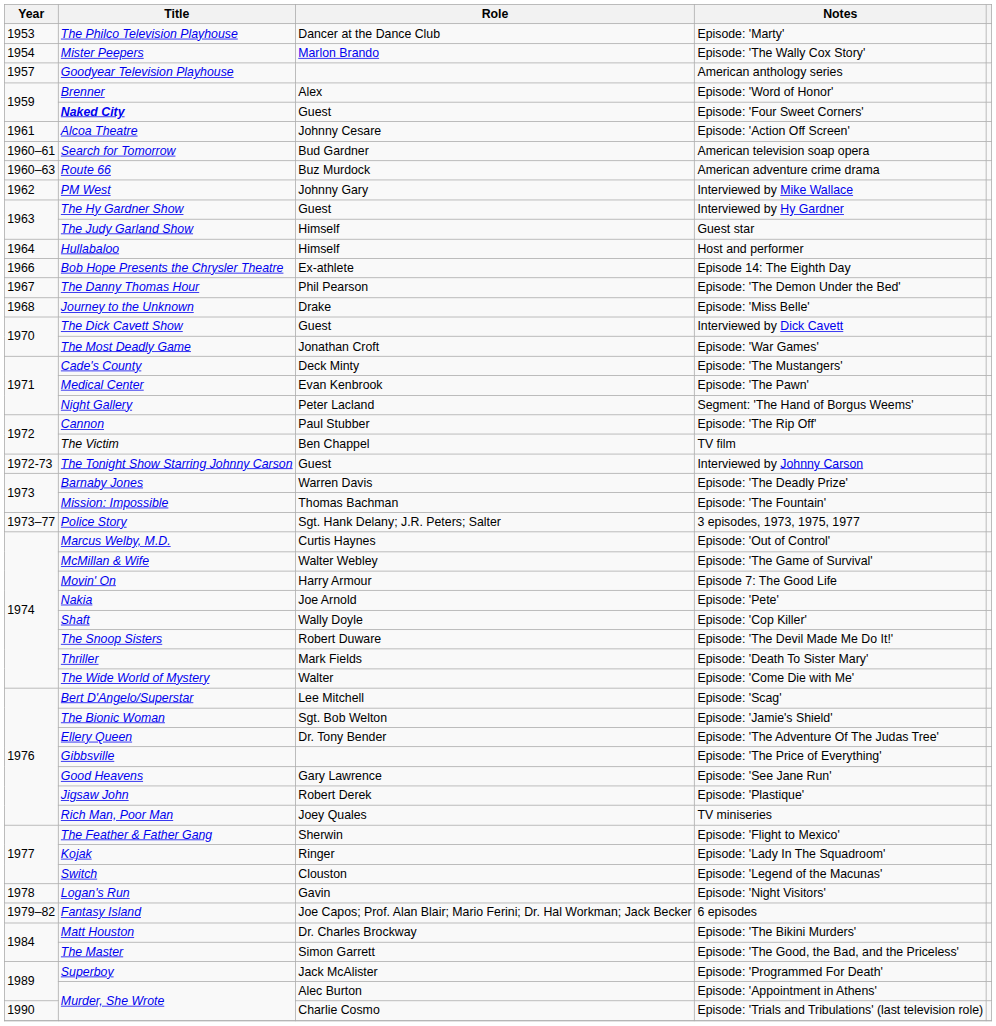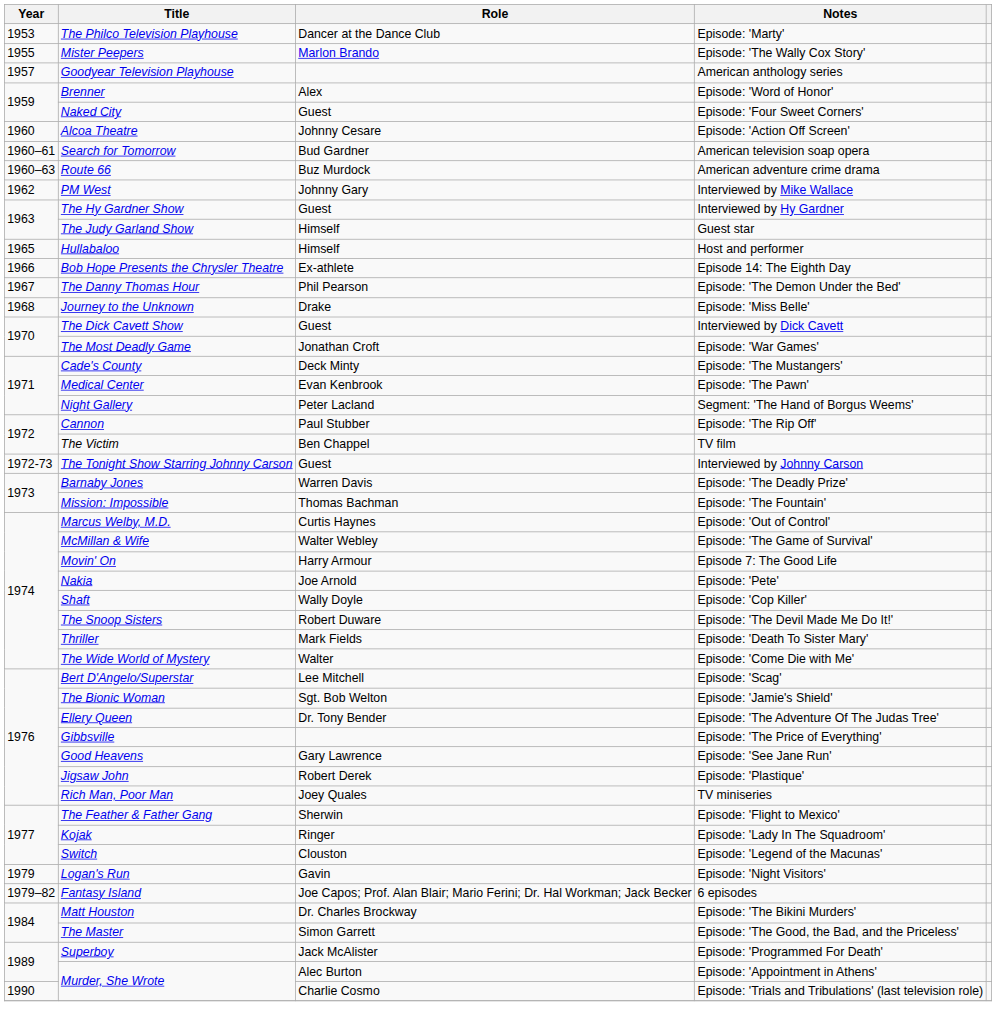Episode: 'The Wally Cox Story' | Year: 1954 -> 1955
Episode: 'Four Sweet Corners' | Title: bold -> normal
Episode: 'Action Off Screen' | Year: 1961 -> 1960
Host and performer | Year: 1964 -> 1965
- row: 1973–77 | Police Story | Sgt. Hank Delany; J.R. Peters; Salter | 3 episodes, 1973, 1975, 1977
Episode: 'Night Visitors' | Year: 1978 -> 1979
